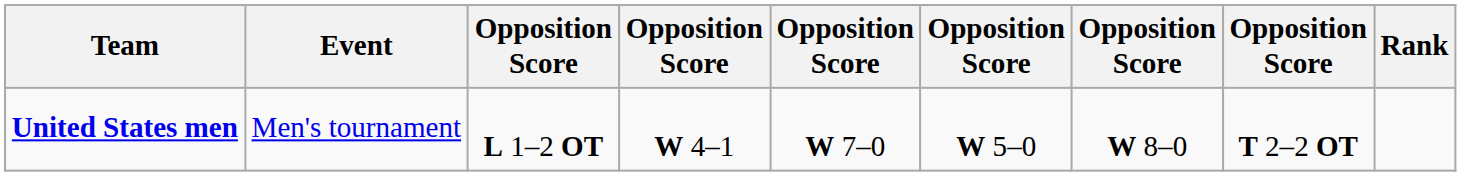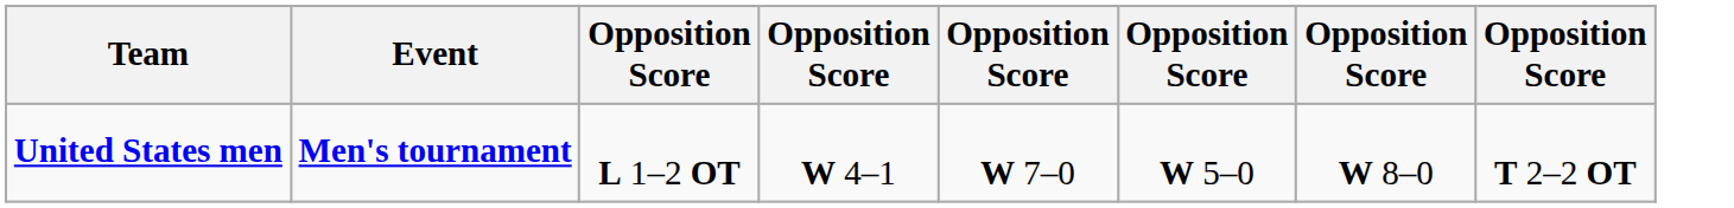- column: Rank
United States men | Event: normal -> bold
